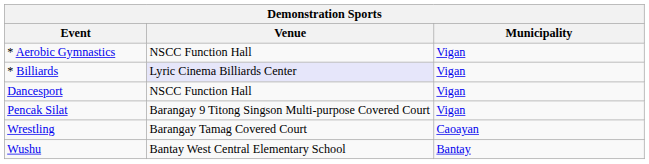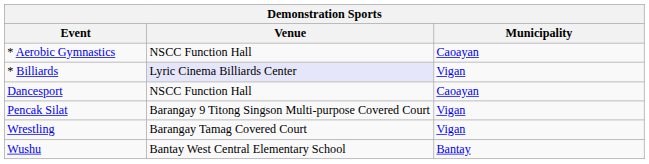* Aerobic Gymnastics | Municipality: Vigan -> Caoayan
Dancesport | Municipality: Vigan -> Caoayan
Wrestling | Municipality: Caoayan -> Vigan
